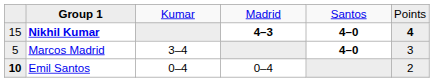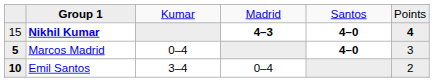Marcos Madrid | column 1: normal -> bold
Marcos Madrid | column 3: 3–4 -> 0–4
Emil Santos | column 3: 0–4 -> 3–4
